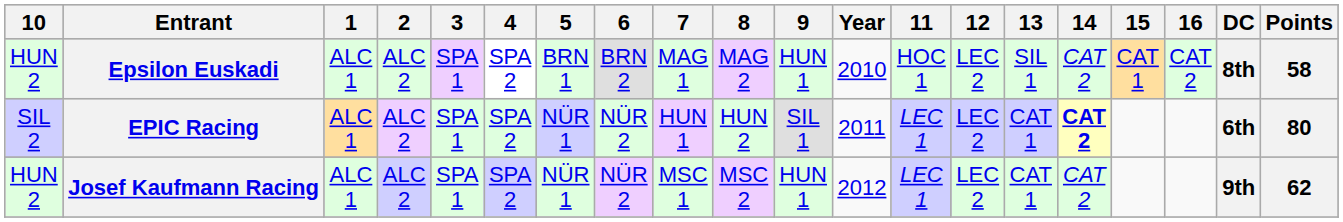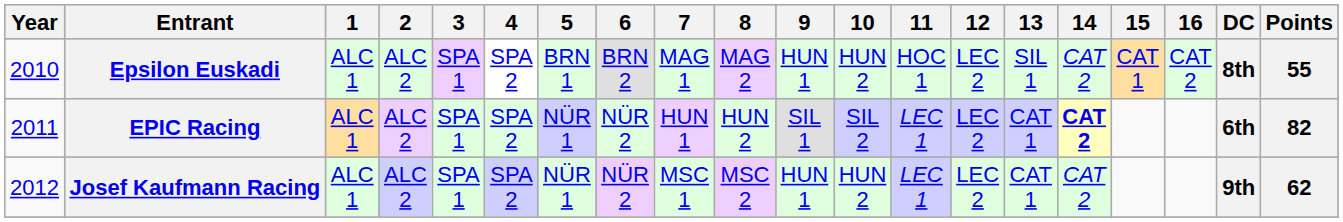columns swapped: Year <-> 10
Epsilon Euskadi | Points: 58 -> 55
EPIC Racing | Points: 80 -> 82
